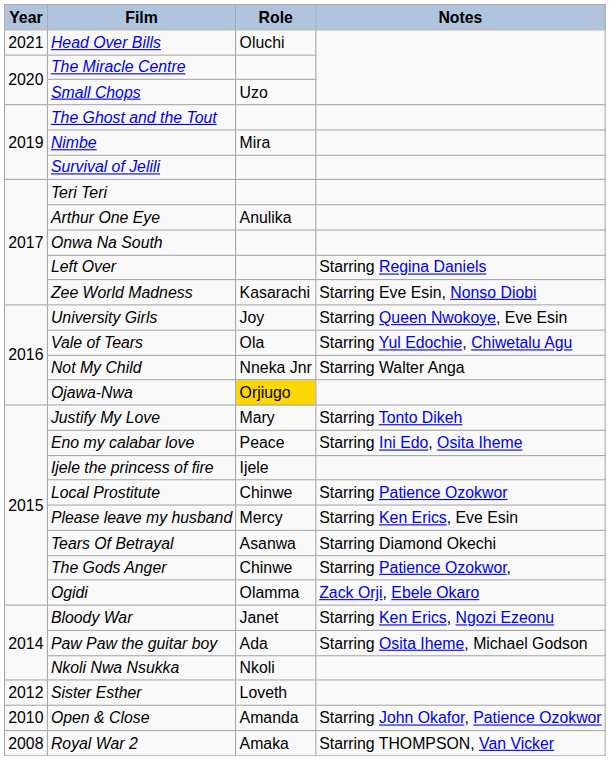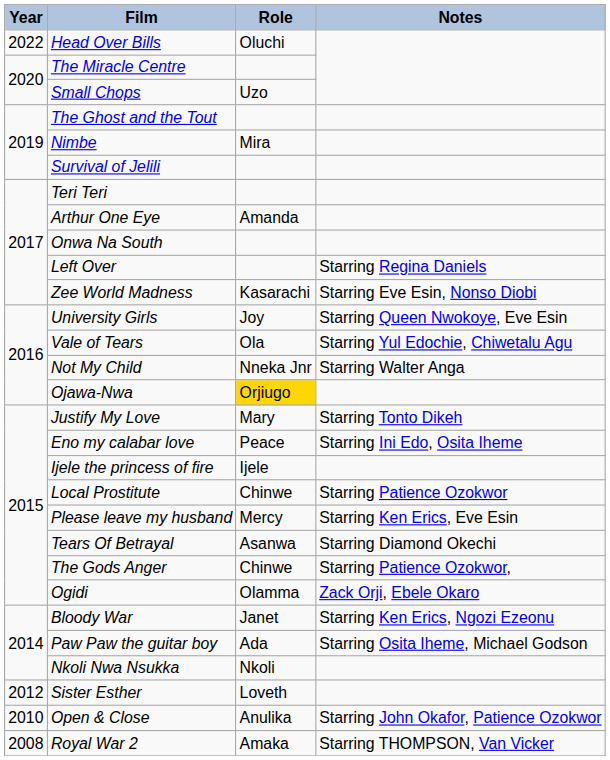Head Over Bills | Year: 2021 -> 2022
Arthur One Eye | Role: Anulika -> Amanda
Open & Close | Role: Amanda -> Anulika
